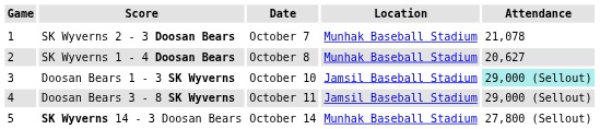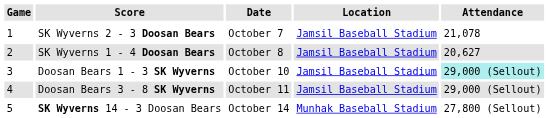SK Wyverns 2 - 3 Doosan Bears | Location: Munhak Baseball Stadium -> Jamsil Baseball Stadium
SK Wyverns 1 - 4 Doosan Bears | Location: Munhak Baseball Stadium -> Jamsil Baseball Stadium
